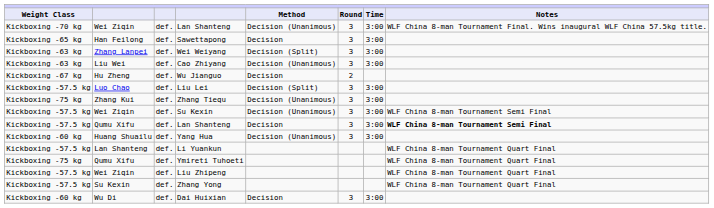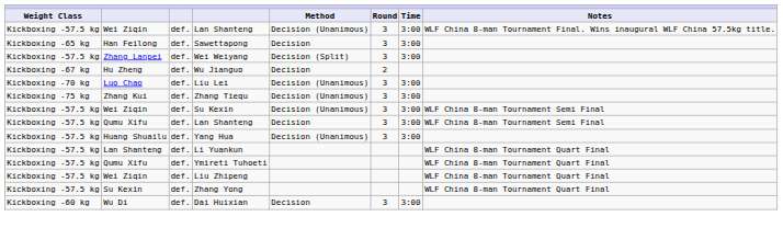Wei Ziqin / Lan Shanteng | Weight Class: Kickboxing -70 kg -> Kickboxing -57.5 kg
Wei Weiyang | Weight Class: Kickboxing -63 kg -> Kickboxing -57.5 kg
- row: Kickboxing -63 kg | Liu Wei | def. | Cao Zhiyang | Decision (Unanimous) | 3 | 3:00
Liu Lei | Weight Class: Kickboxing -57.5 kg -> Kickboxing -70 kg
Liu Lei | Method: Decision (Split) -> Decision (Unanimous)
Qumu Xifu / Lan Shanteng | Notes: bold -> normal
Yang Hua | Weight Class: Kickboxing -60 kg -> Kickboxing -57.5 kg
Ymireti Tuhoeti | Weight Class: Kickboxing -75 kg -> Kickboxing -57.5 kg
